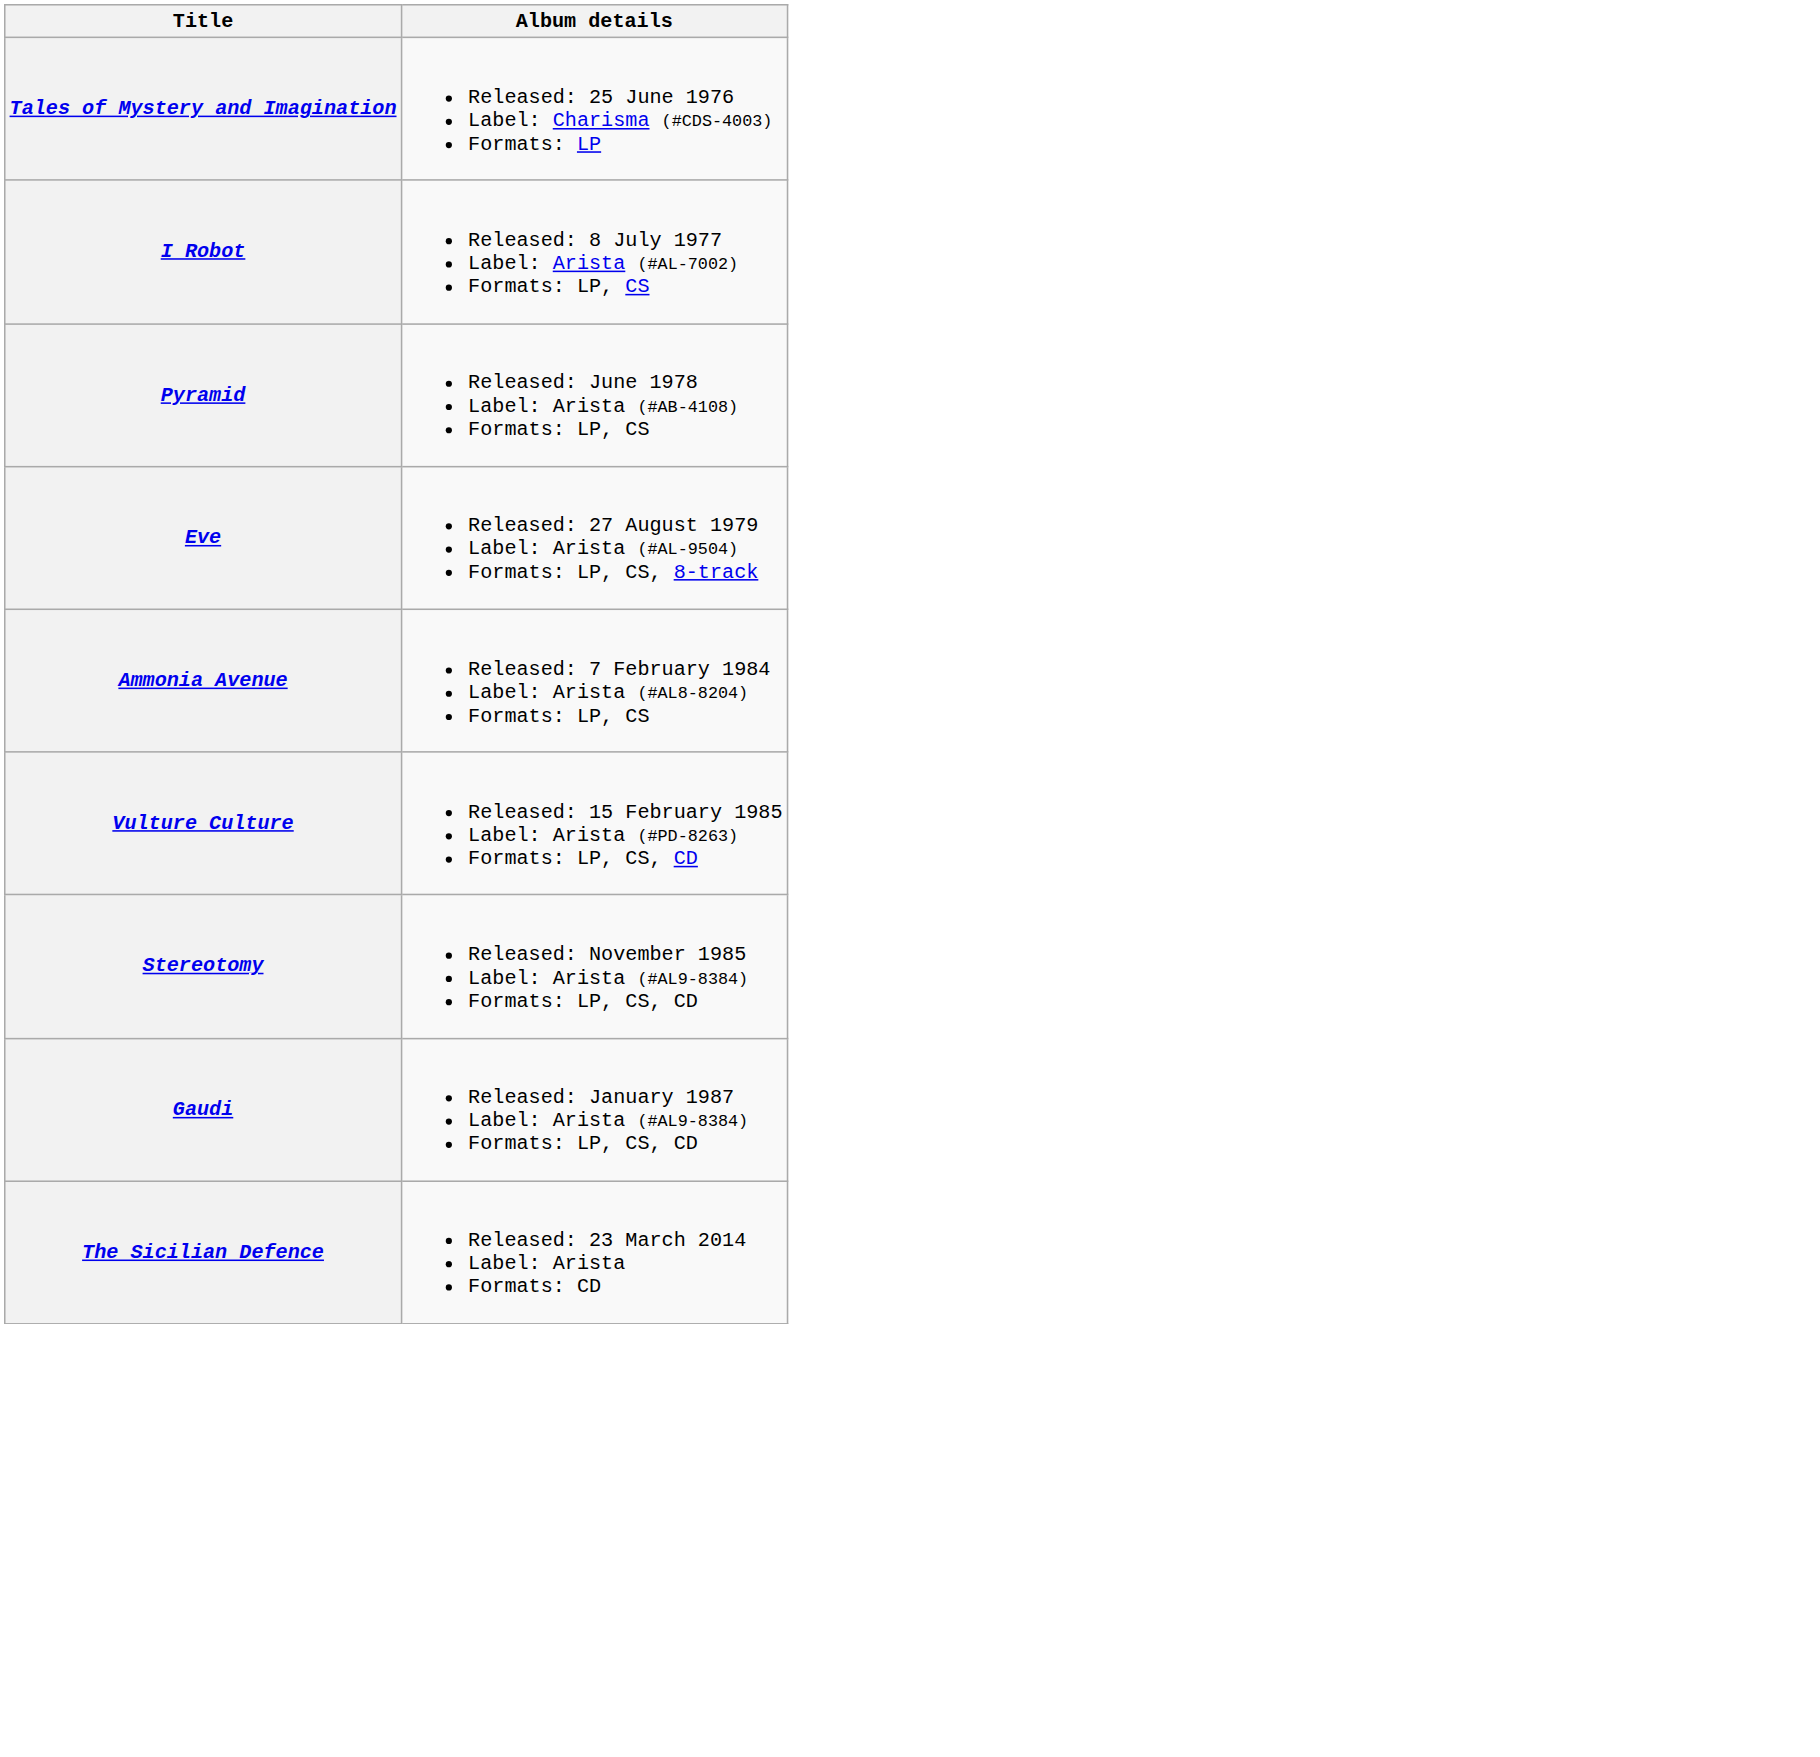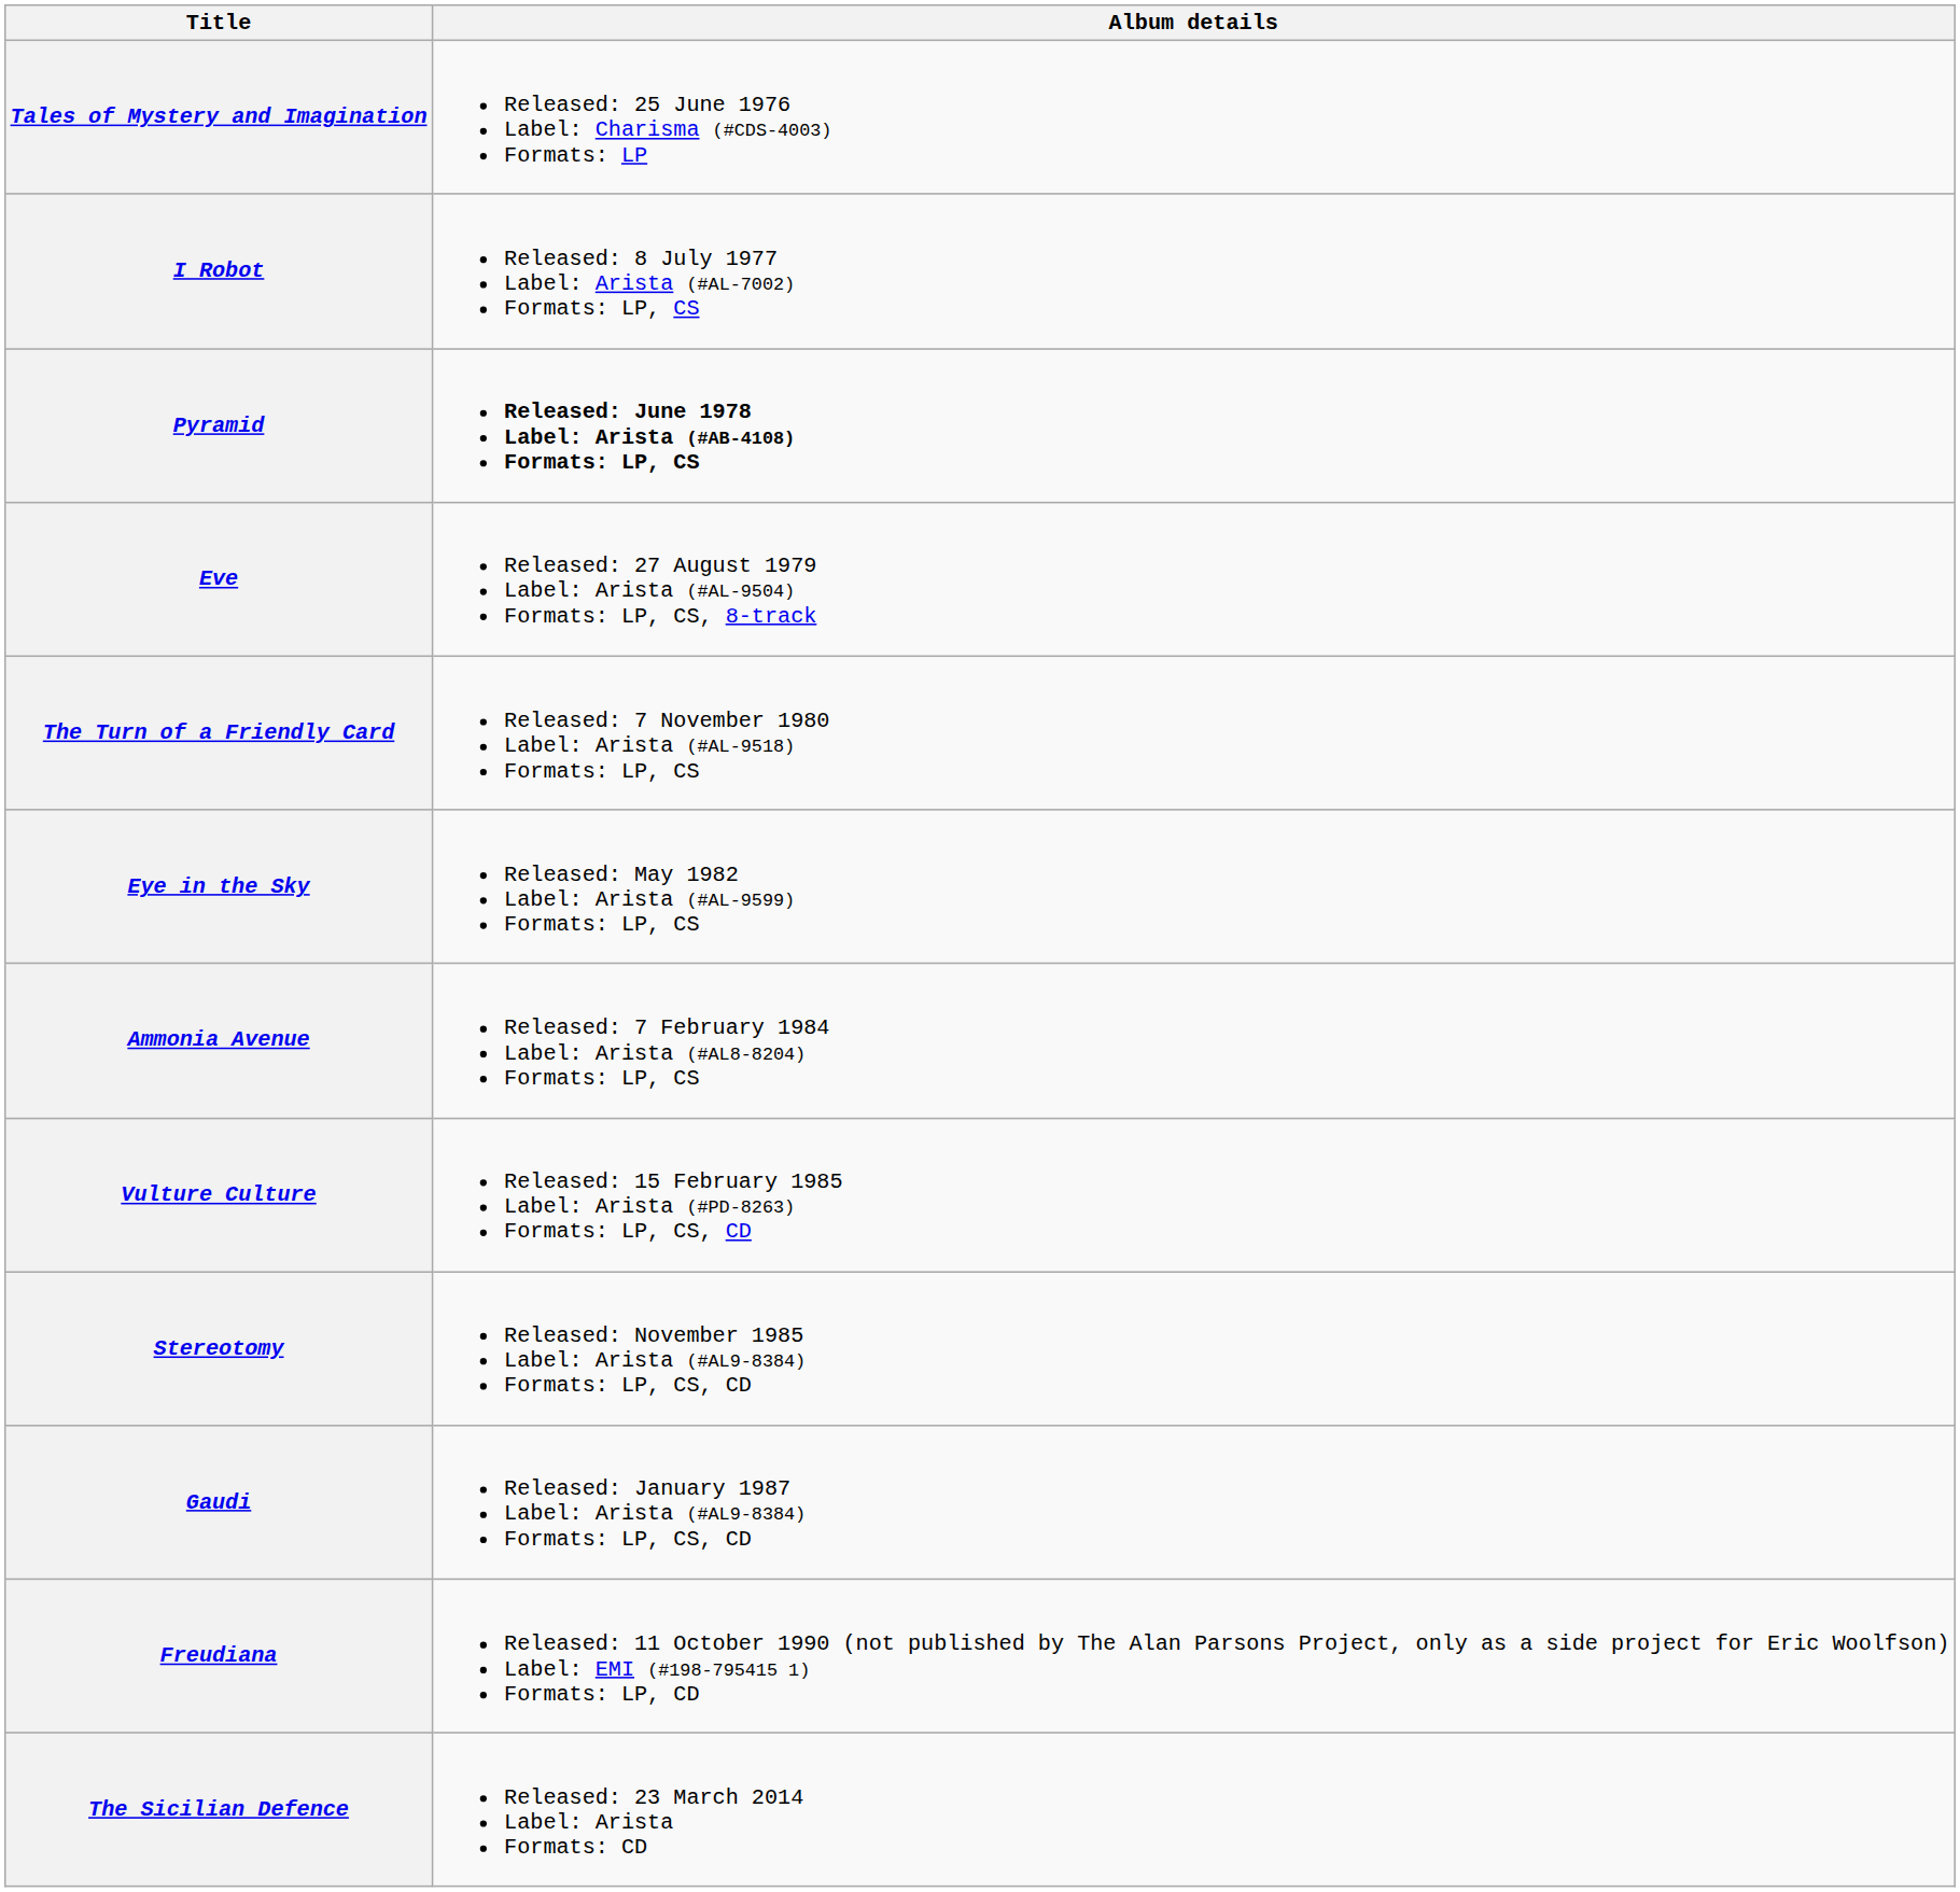Pyramid | Album details: normal -> bold
+ row: The Turn of a Friendly Card | Released: 7 November 1980 Label: Arista (#AL-9518) Formats: LP, CS
+ row: Eye in the Sky | Released: May 1982 Label: Arista (#AL-9599) Formats: LP, CS
+ row: Freudiana | Released: 11 October 1990 (not published by The Alan Parsons Project, only as a side project for Eric Woolfson) Label: EMI (#198-795415 1) Formats: LP, CD
